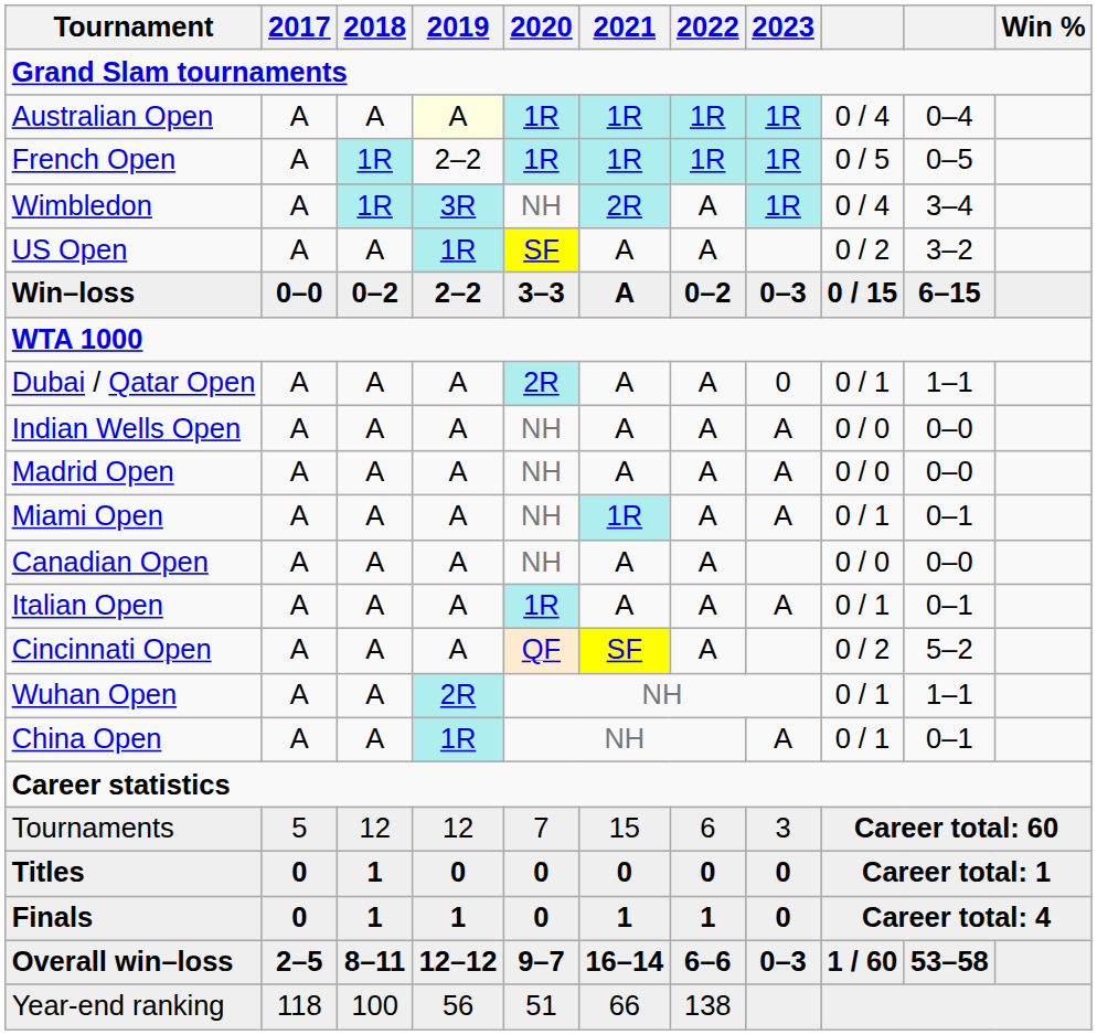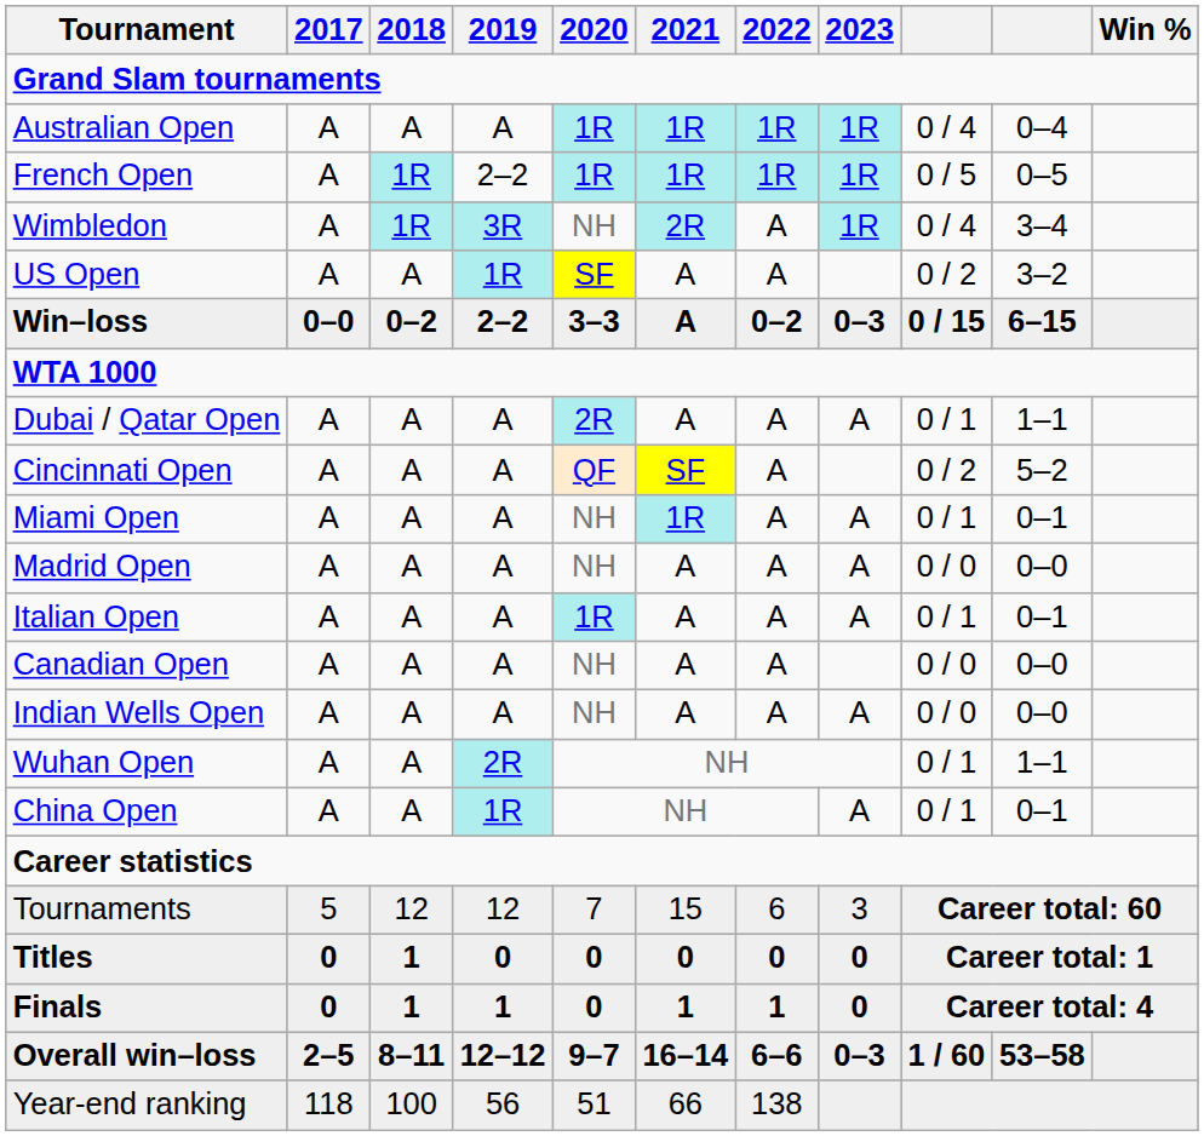Australian Open | 2019: lightyellow background -> no background
Dubai / Qatar Open | 2023: 0 -> A
rows swapped: Indian Wells Open <-> Cincinnati Open
rows swapped: Miami Open <-> Madrid Open
rows swapped: Italian Open <-> Canadian Open
